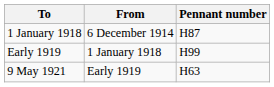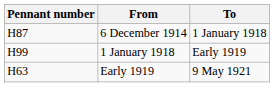columns swapped: Pennant number <-> To
